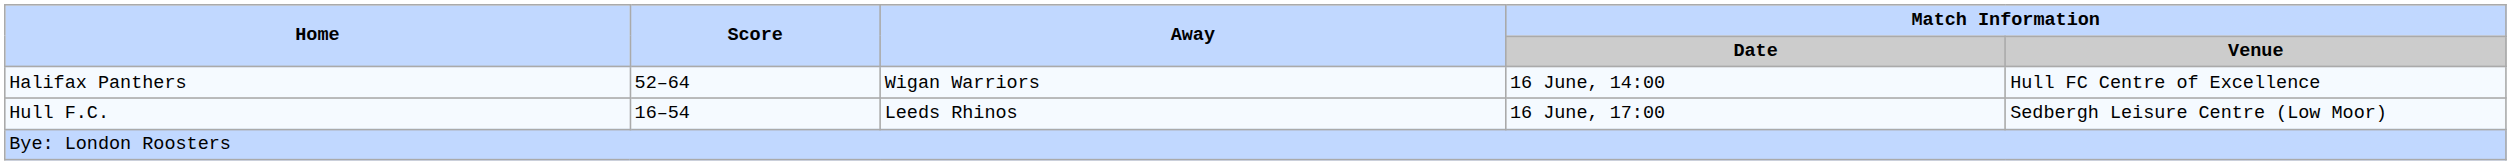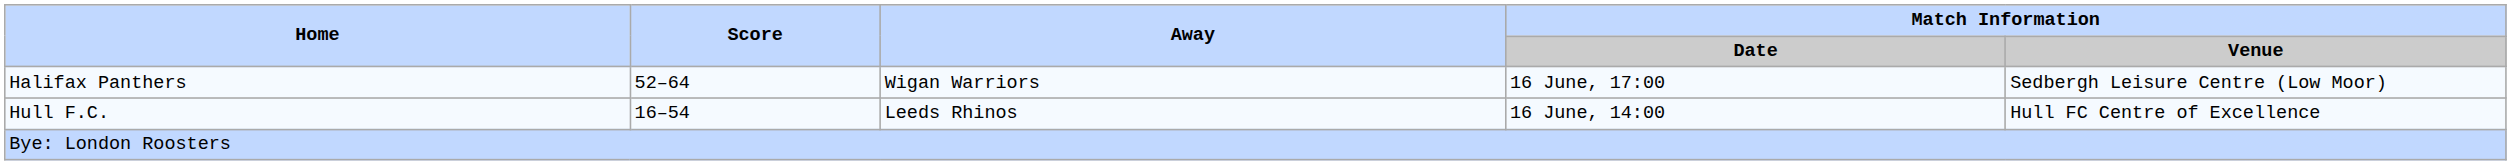Halifax Panthers | Match Information / Date: 16 June, 14:00 -> 16 June, 17:00
Halifax Panthers | Match Information / Venue: Hull FC Centre of Excellence -> Sedbergh Leisure Centre (Low Moor)
Hull F.C. | Match Information / Date: 16 June, 17:00 -> 16 June, 14:00
Hull F.C. | Match Information / Venue: Sedbergh Leisure Centre (Low Moor) -> Hull FC Centre of Excellence
